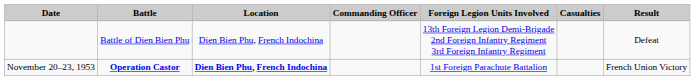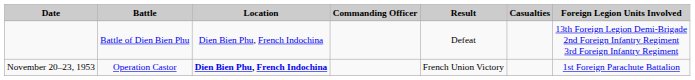columns swapped: Result <-> Foreign Legion Units Involved
November 20–23, 1953 | Battle: bold -> normal
